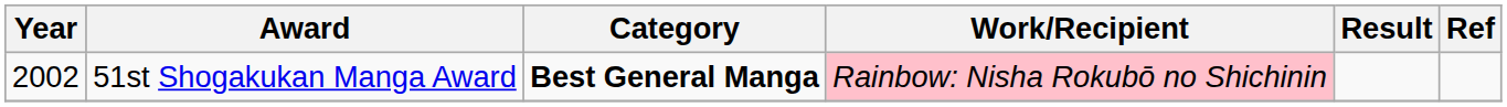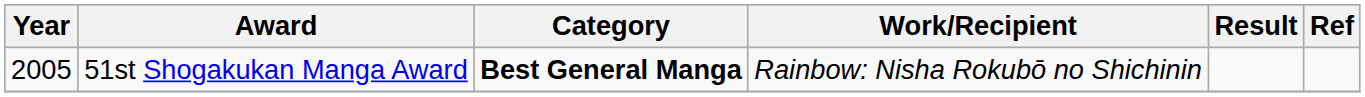51st Shogakukan Manga Award | Year: 2002 -> 2005
51st Shogakukan Manga Award | Work/Recipient: pink background -> no background
